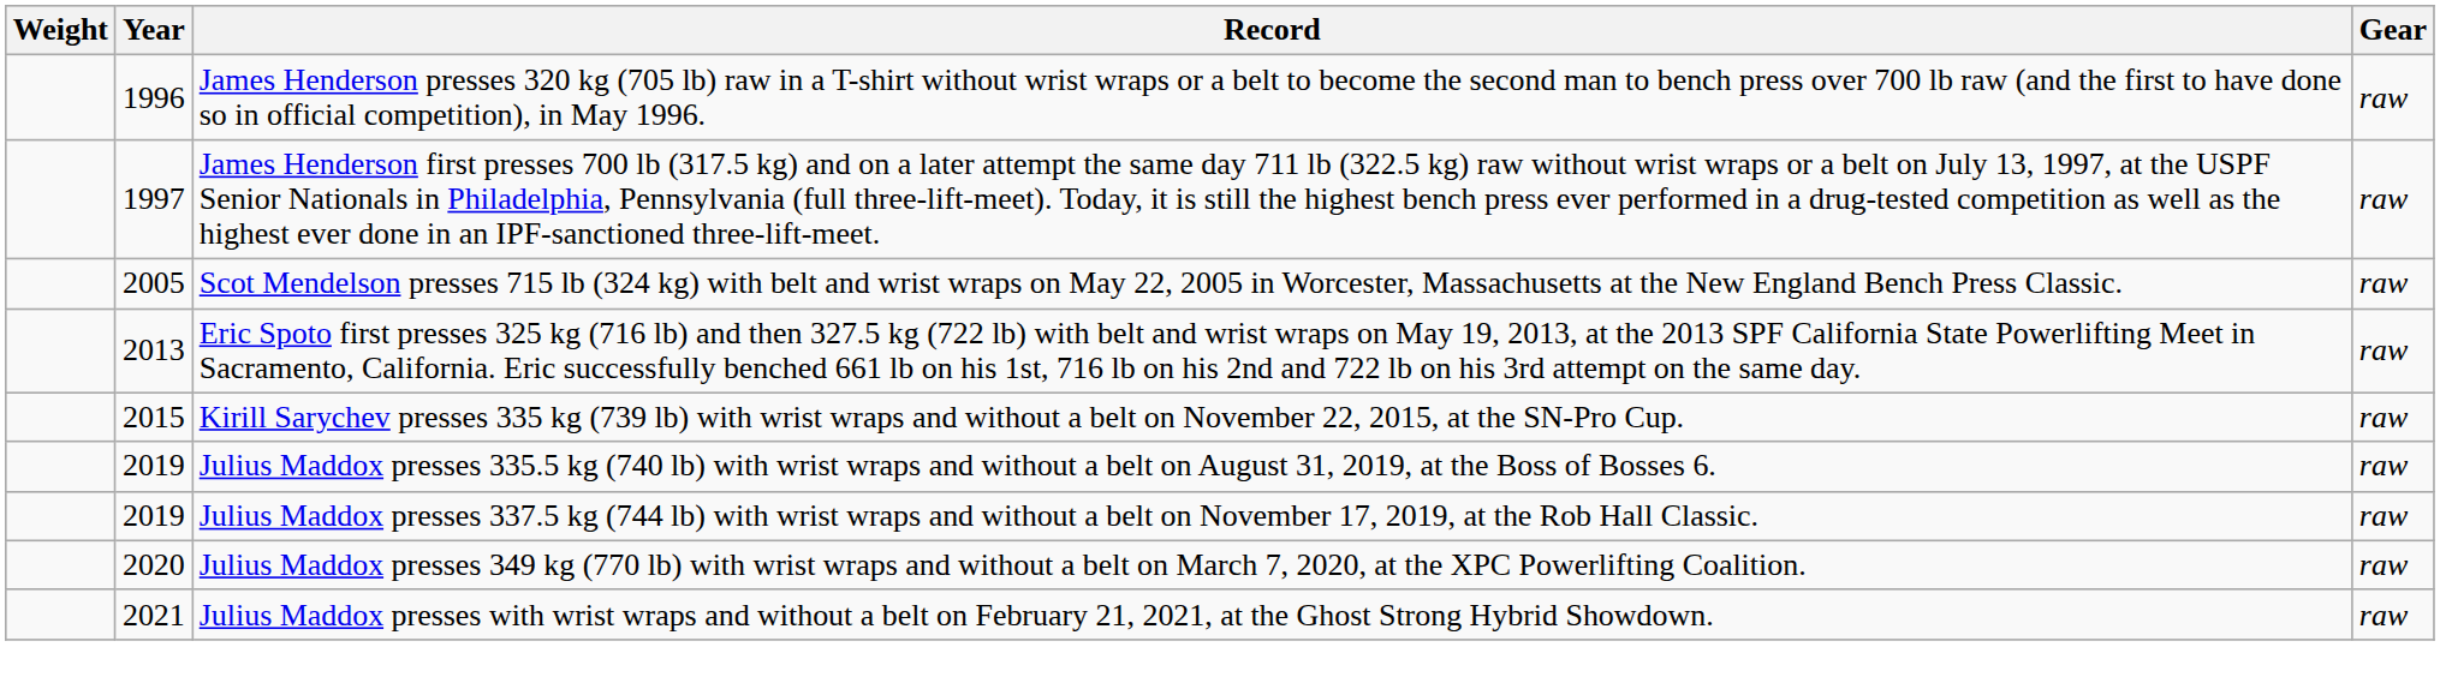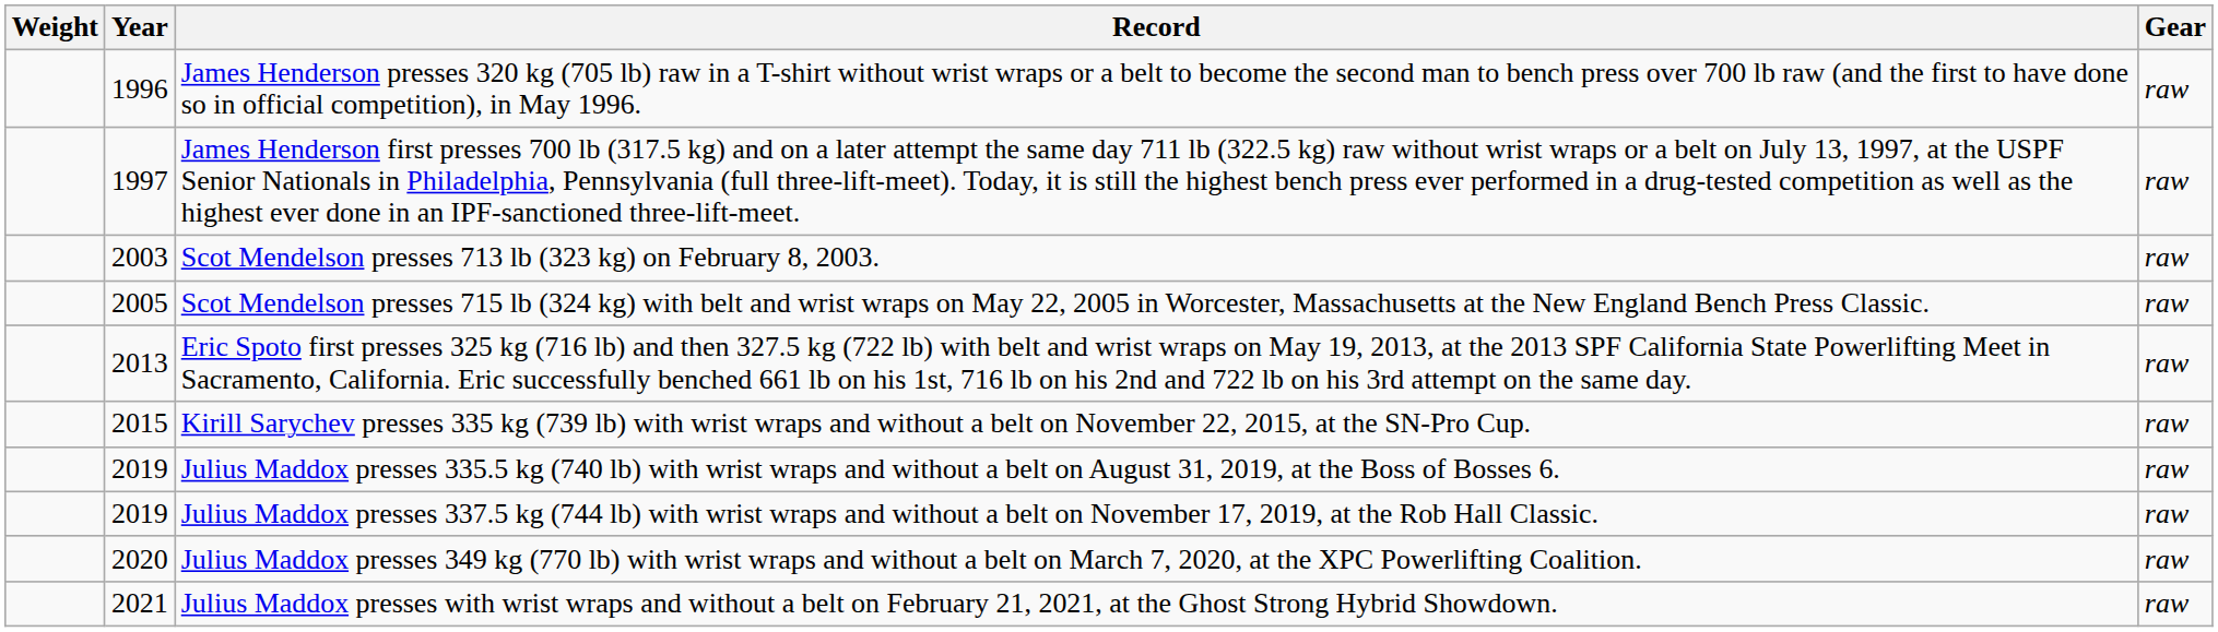+ row: 2003 | Scot Mendelson presses 713 lb (323 kg) on February 8, 2003. | raw
